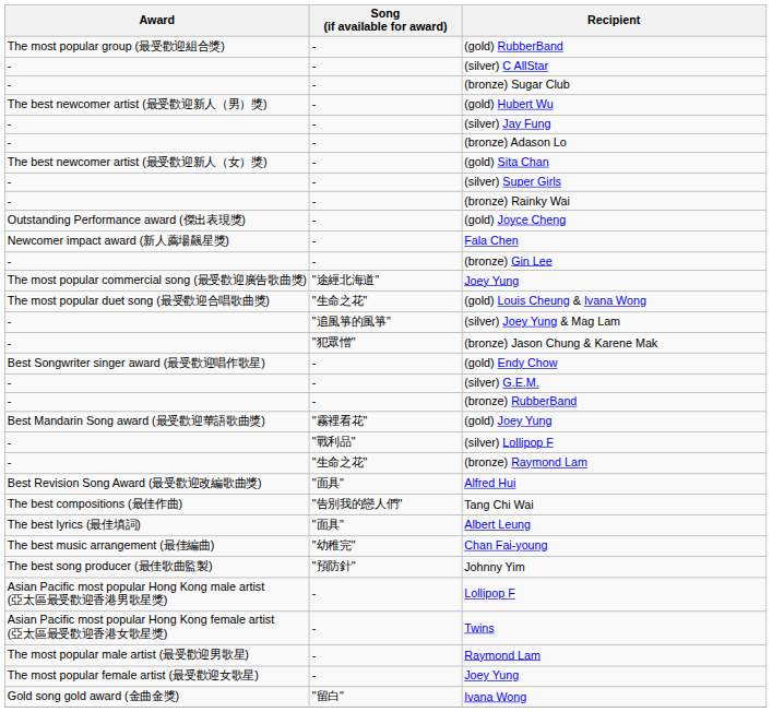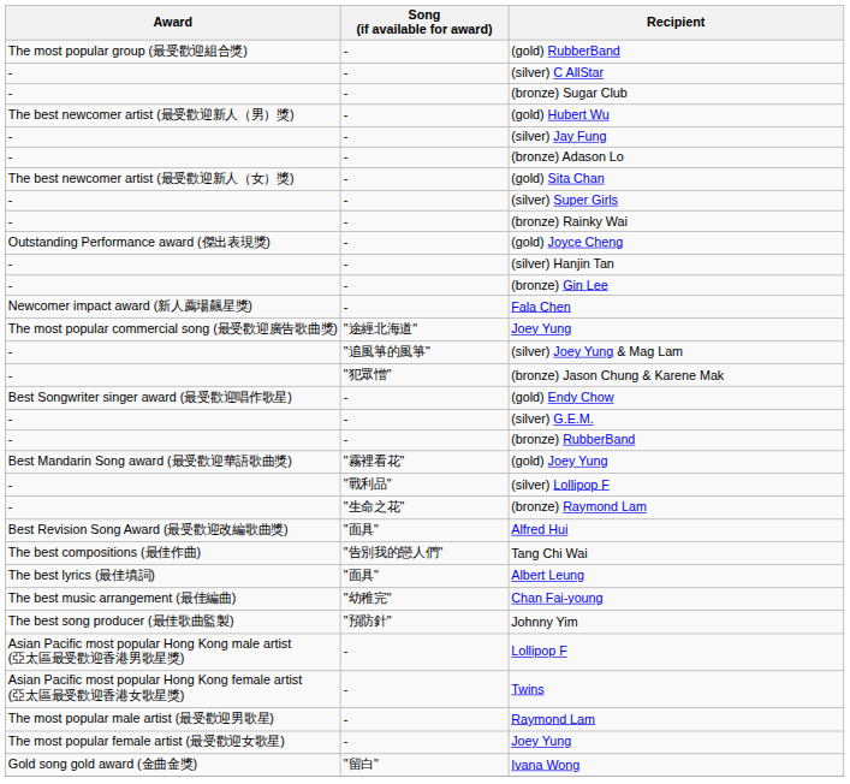+ row: - | - | (silver) Hanjin Tan
rows swapped: (bronze) Gin Lee <-> Fala Chen
- row: The most popular duet song (最受歡迎合唱歌曲獎) | "生命之花" | (gold) Louis Cheung & Ivana Wong
